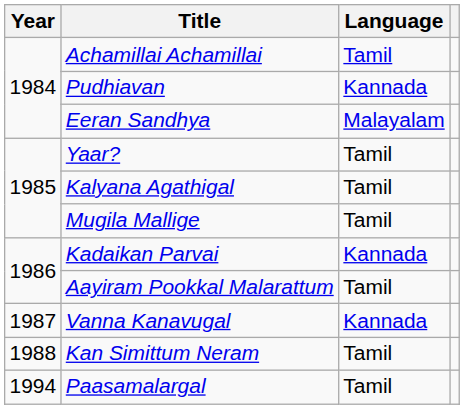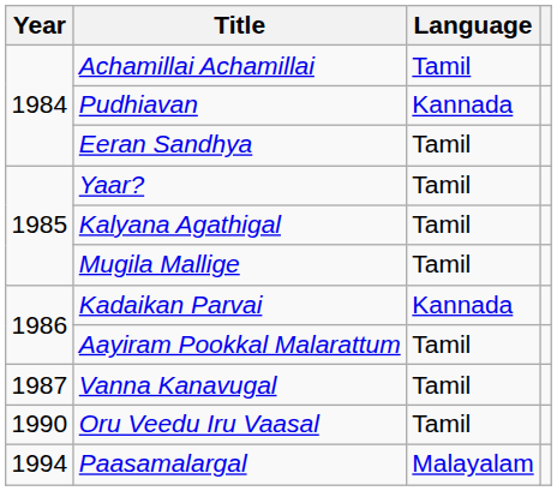Eeran Sandhya | Language: Malayalam -> Tamil
Vanna Kanavugal | Language: Kannada -> Tamil
- row: 1988 | Kan Simittum Neram | Tamil
+ row: 1990 | Oru Veedu Iru Vaasal | Tamil
Paasamalargal | Language: Tamil -> Malayalam
